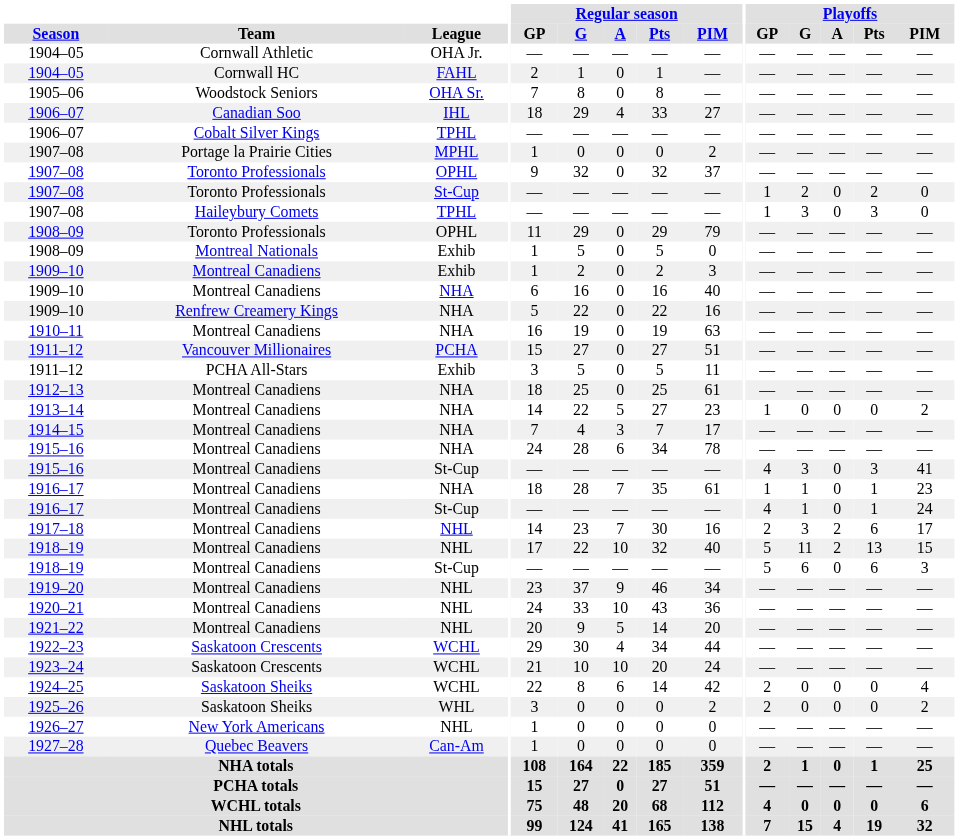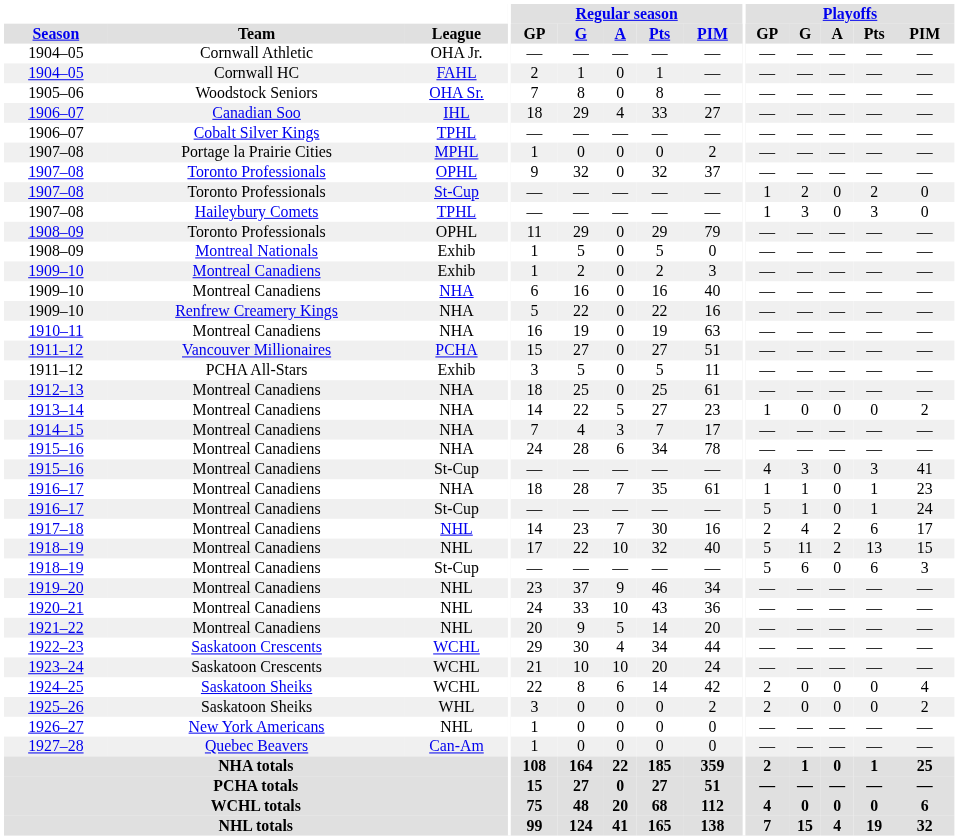1916–17 / St-Cup | Playoffs / GP: 4 -> 5
1917–18 | Playoffs / G: 3 -> 4
